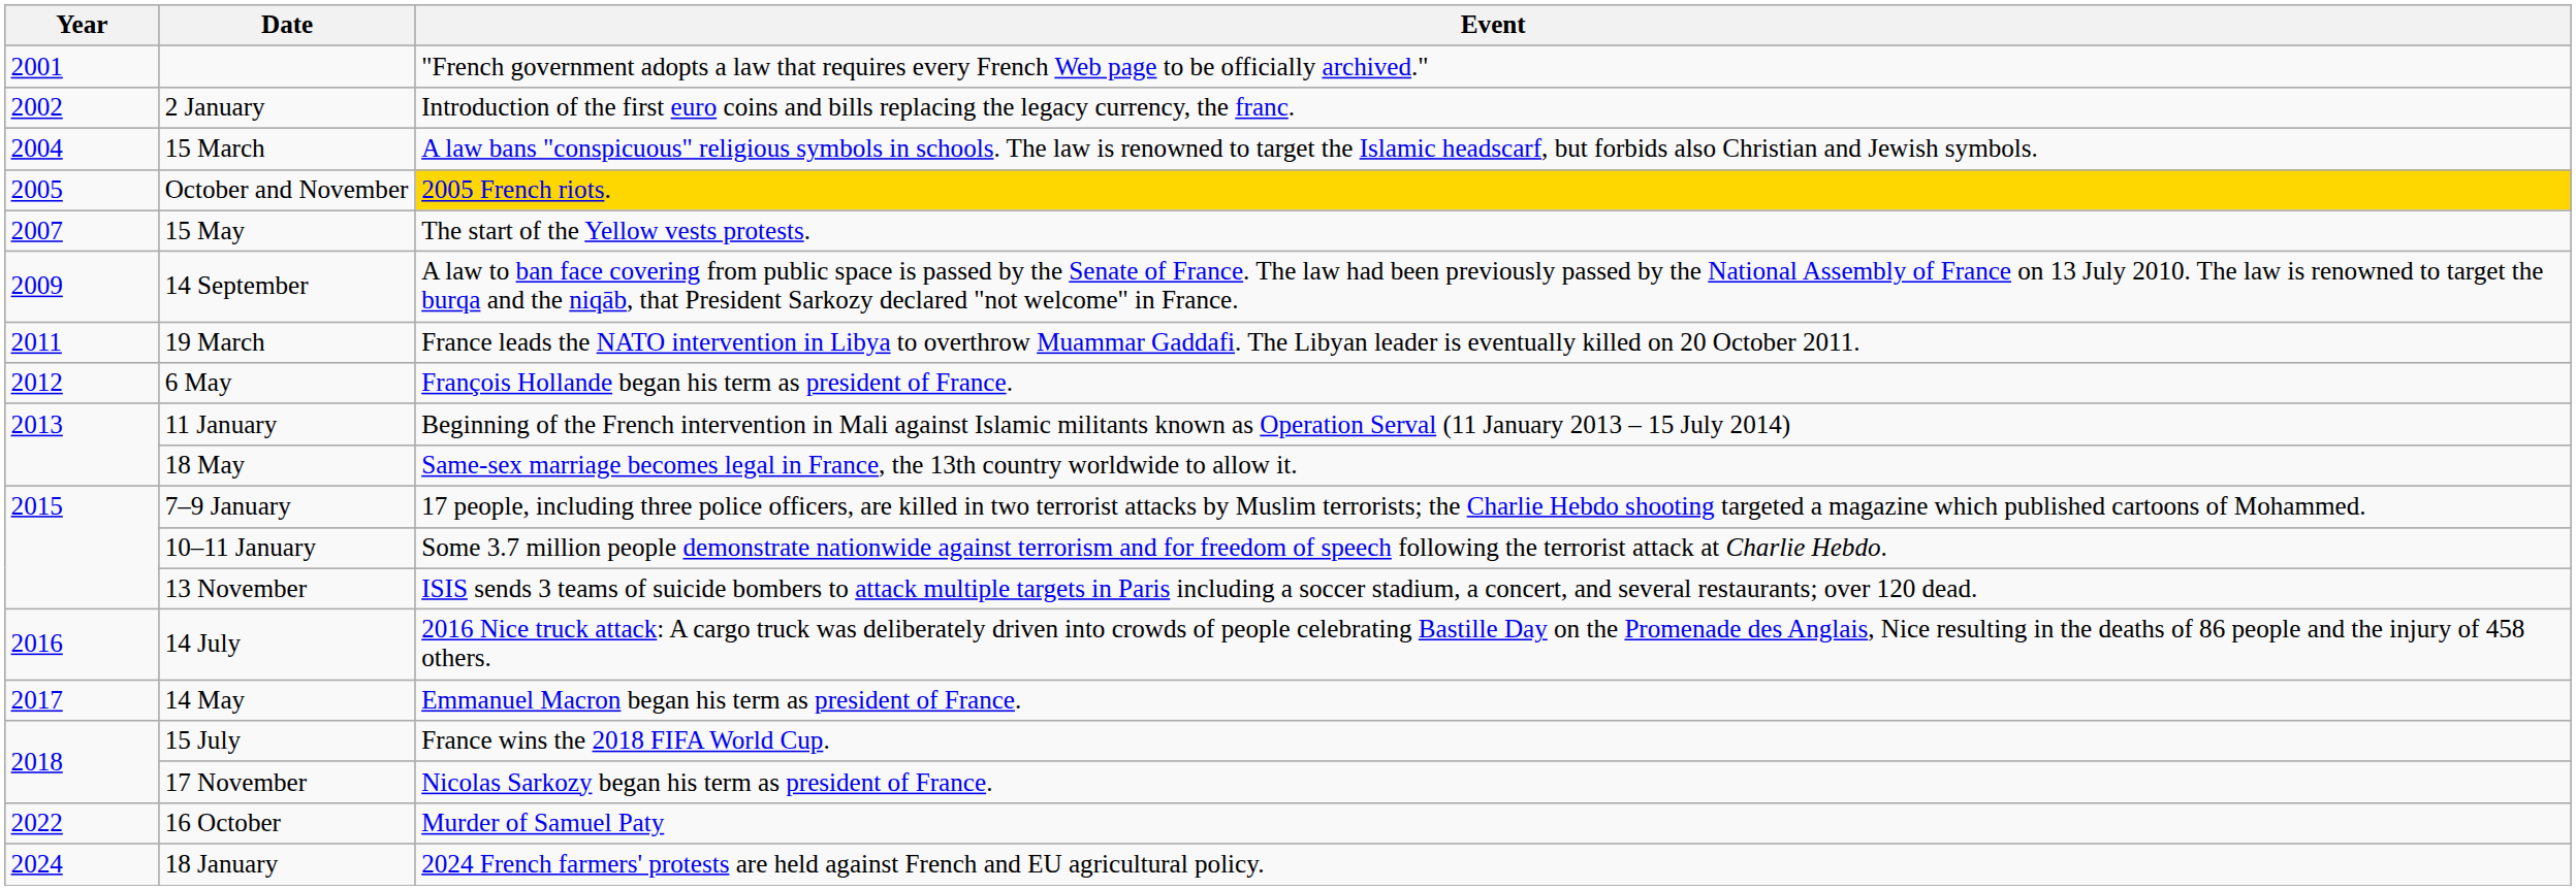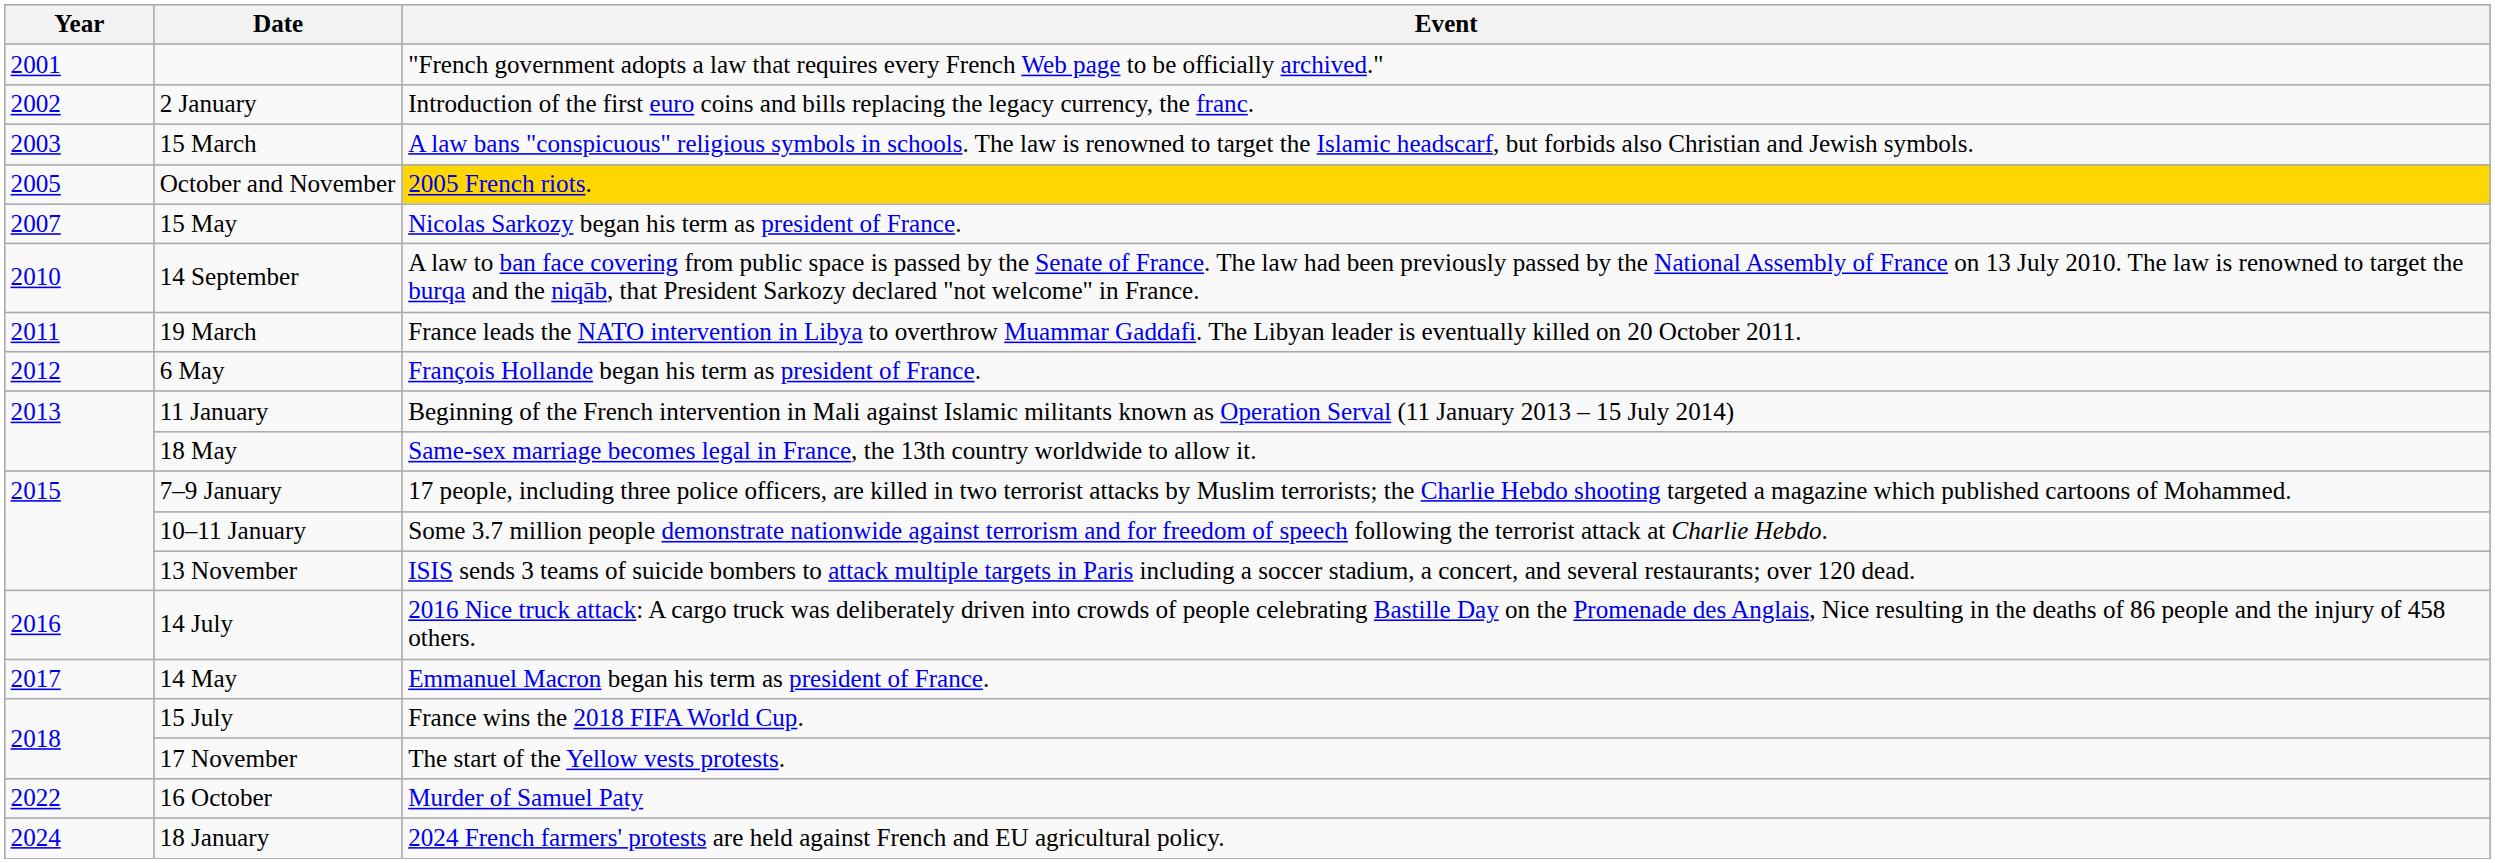15 March | Year: 2004 -> 2003
15 May | Event: The start of the Yellow vests protests. -> Nicolas Sarkozy began his term as president of France.
14 September | Year: 2009 -> 2010
17 November | Event: Nicolas Sarkozy began his term as president of France. -> The start of the Yellow vests protests.
